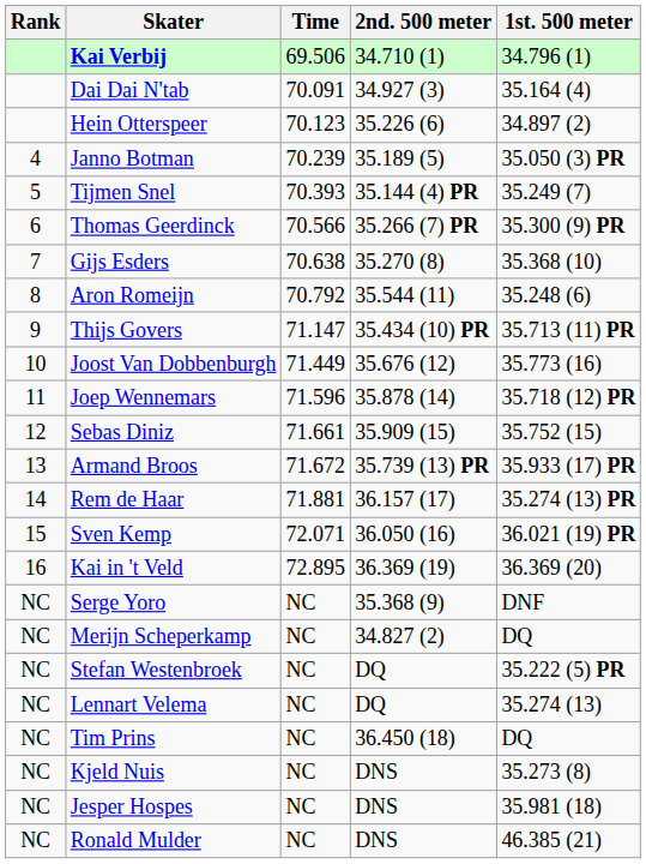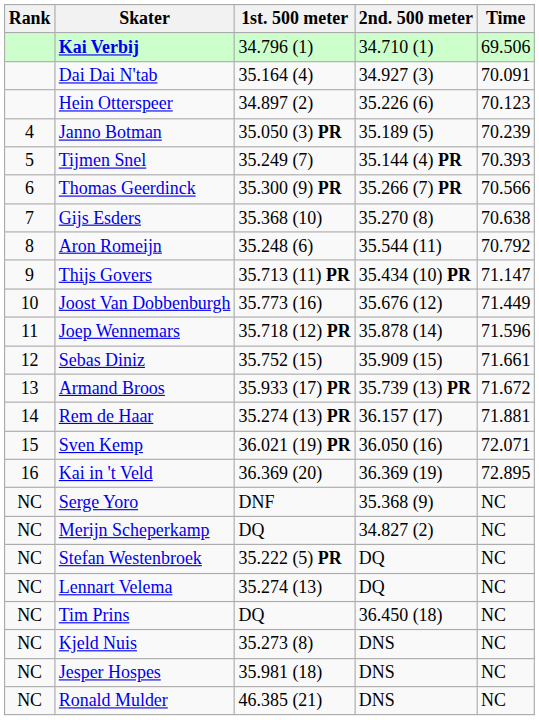columns swapped: 1st. 500 meter <-> Time
